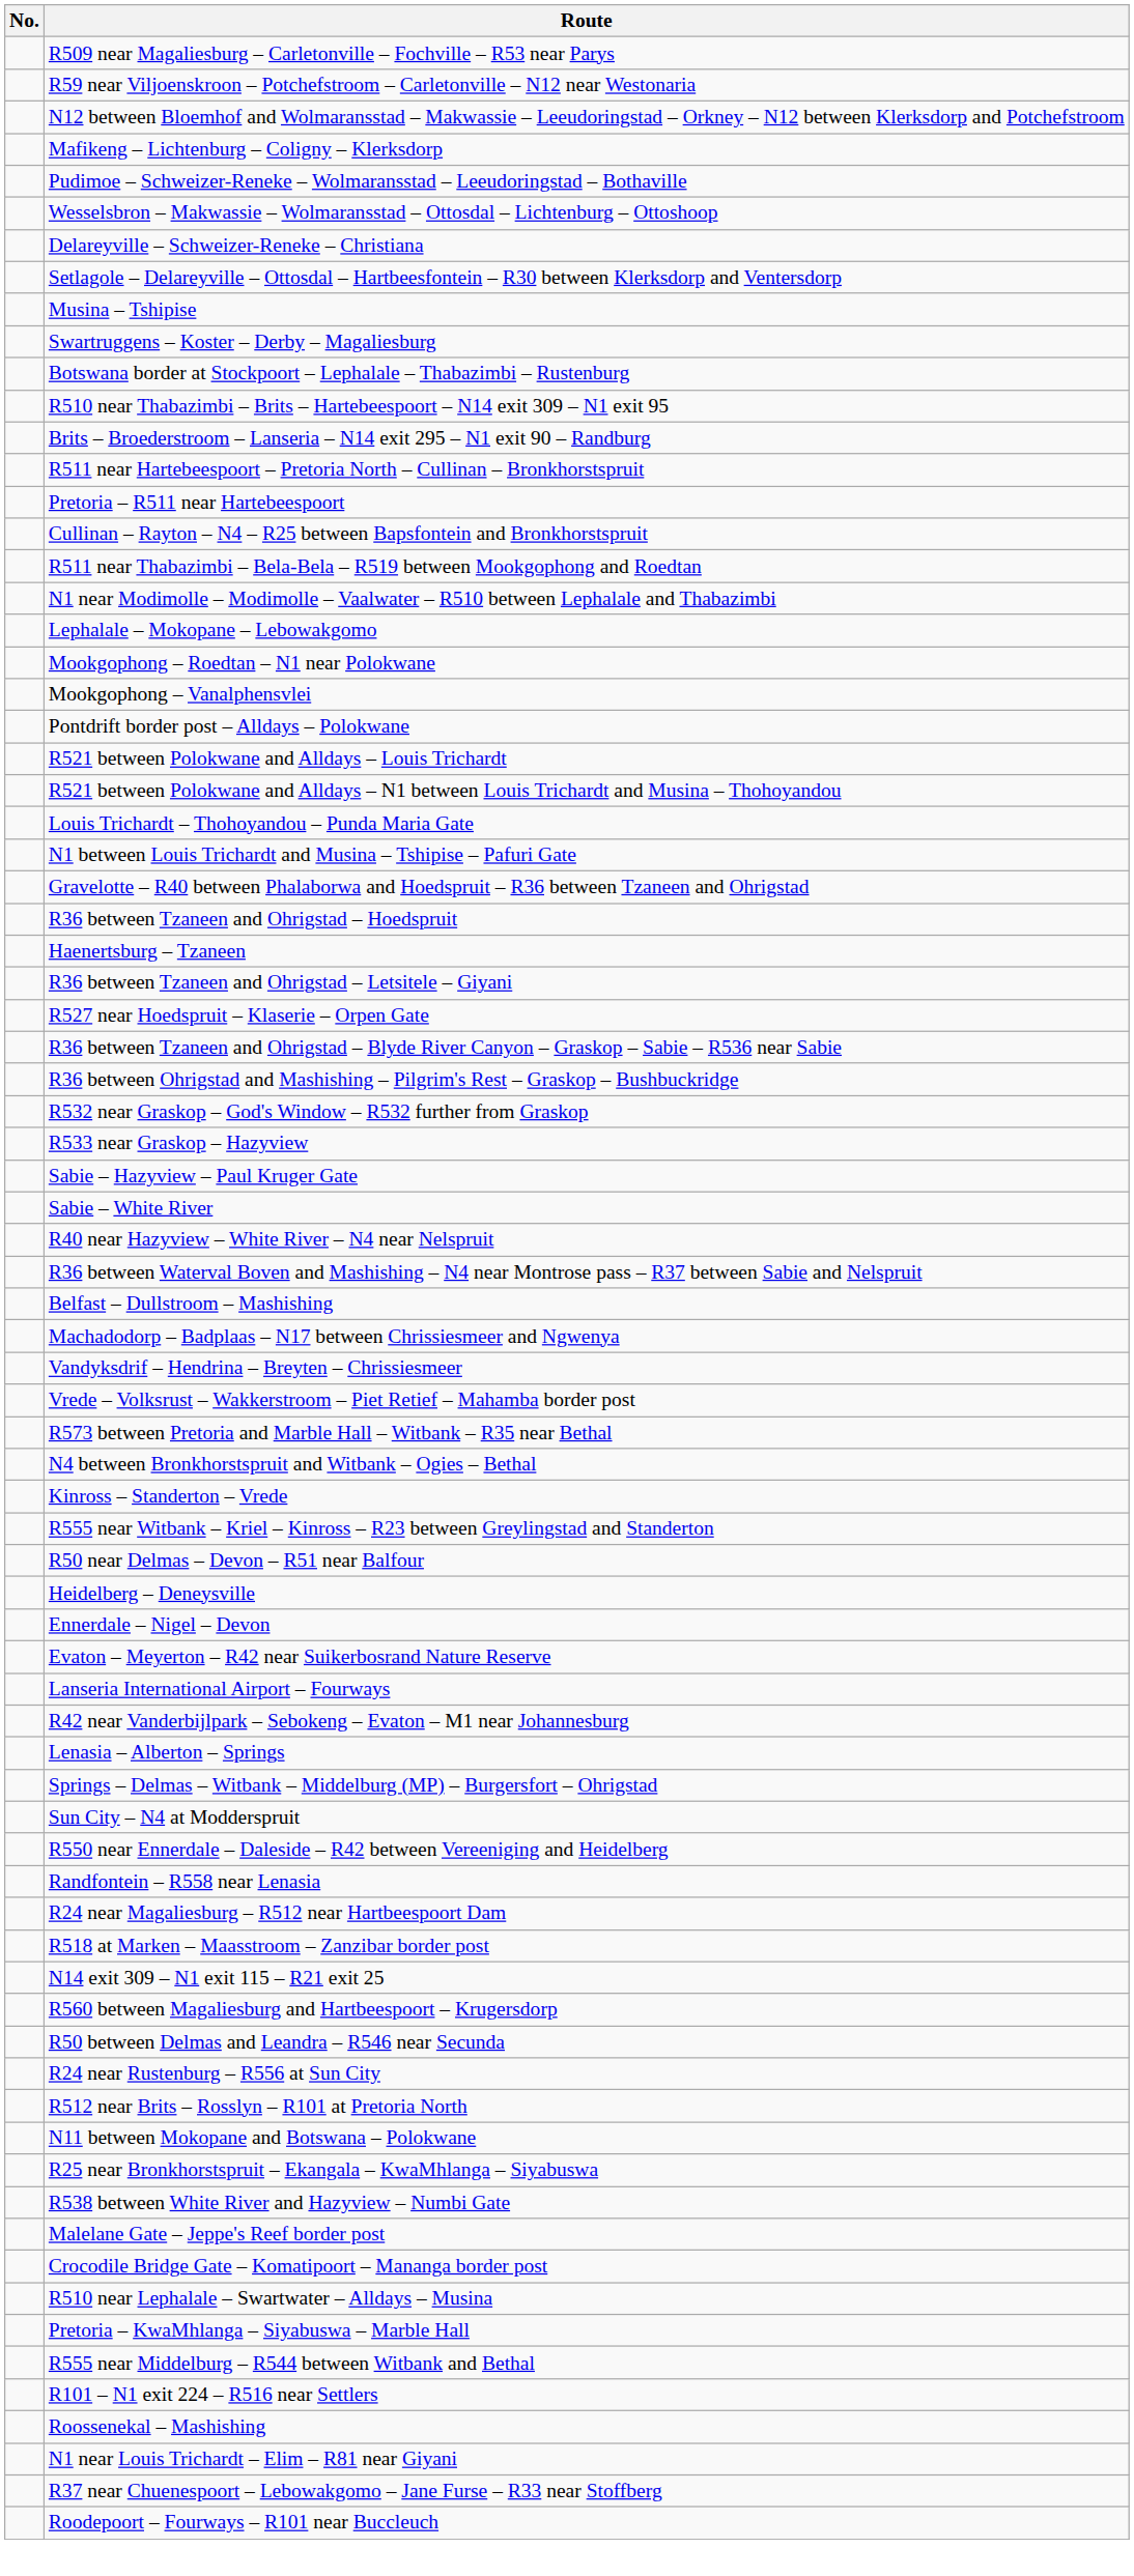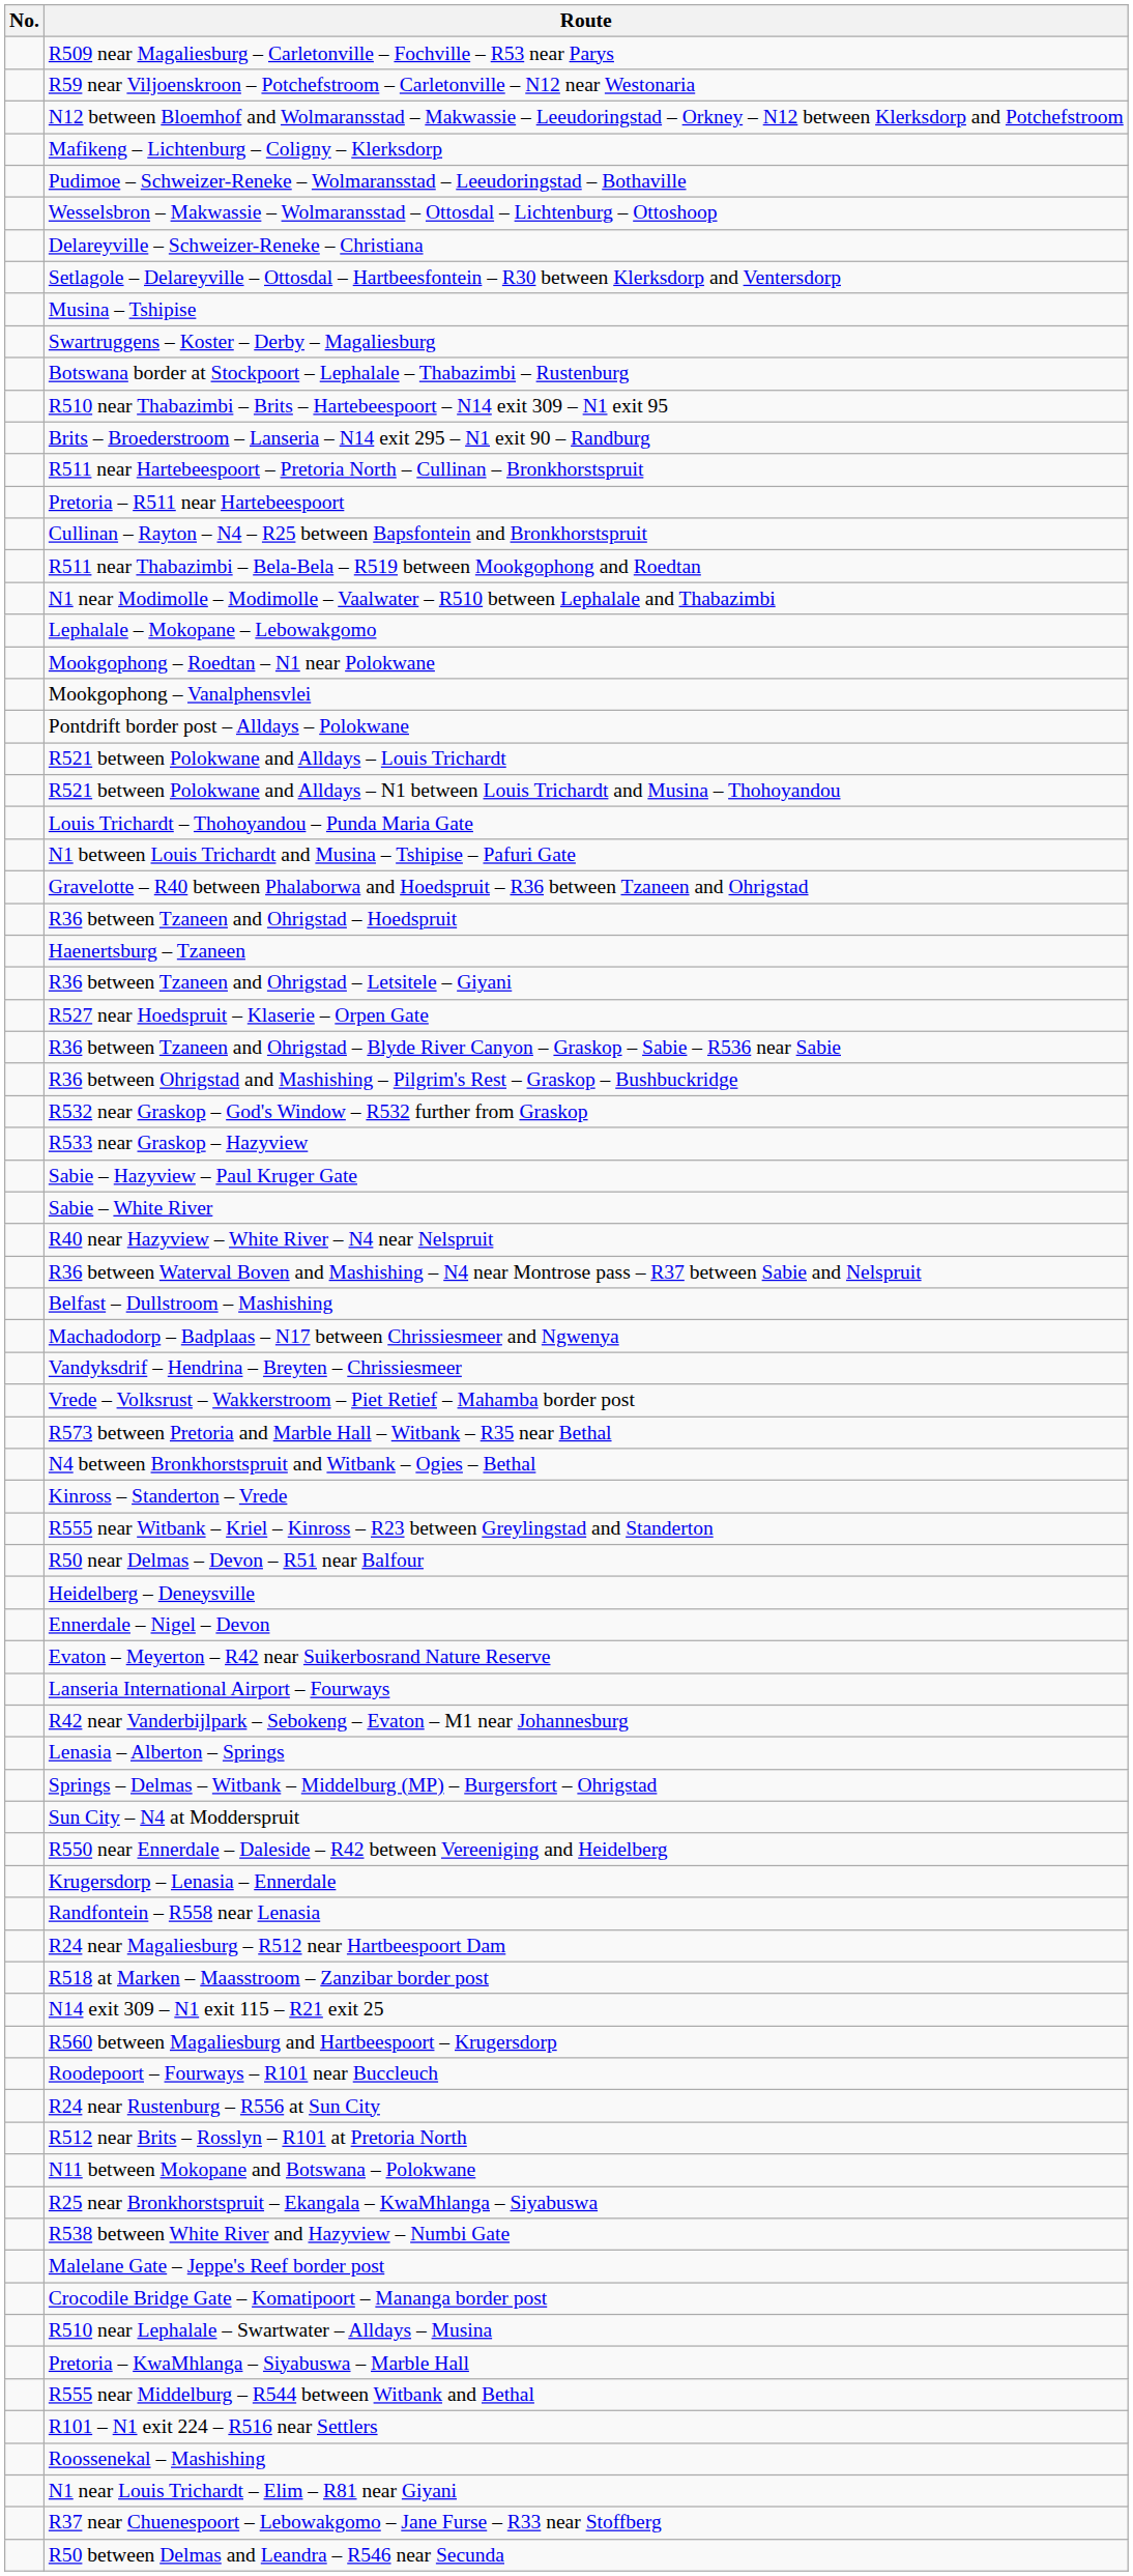+ row: Krugersdorp – Lenasia – Ennerdale
rows swapped: Roodepoort – Fourways – R101 near Buccleuch <-> R50 between Delmas and Leandra – R546 near Secunda
